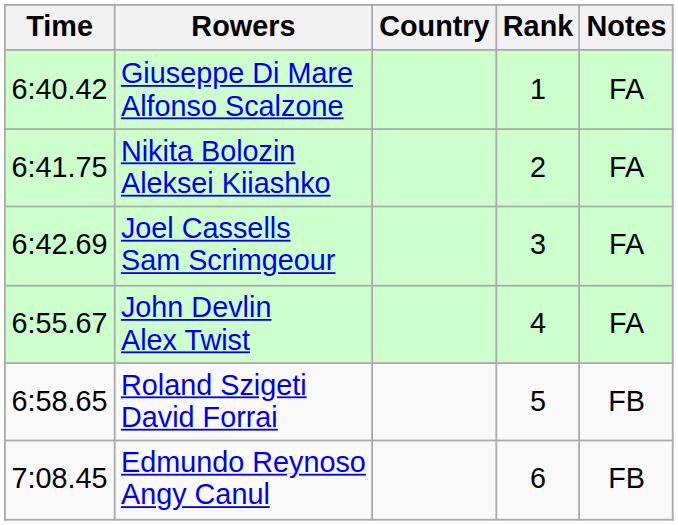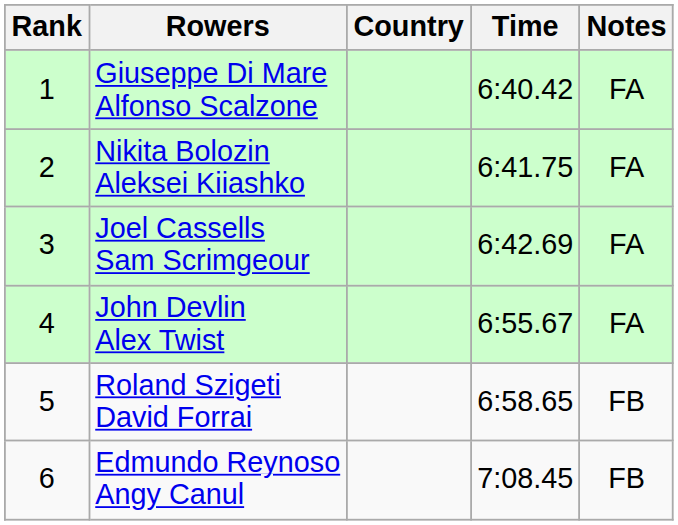columns swapped: Rank <-> Time
